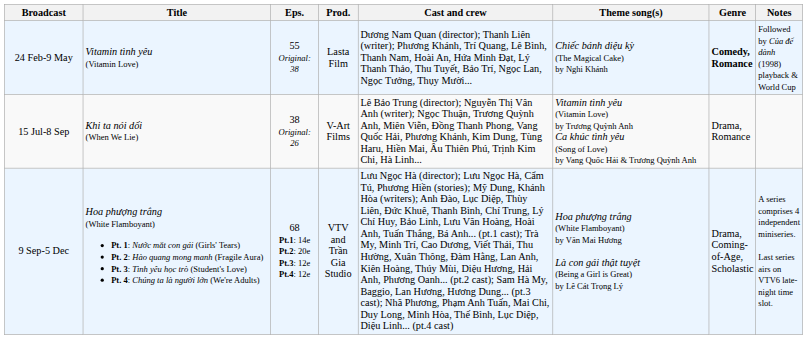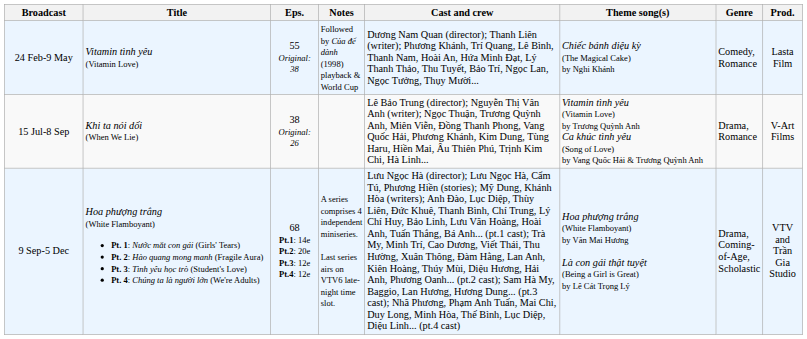columns swapped: Prod. <-> Notes
24 Feb-9 May | Genre: bold -> normal
